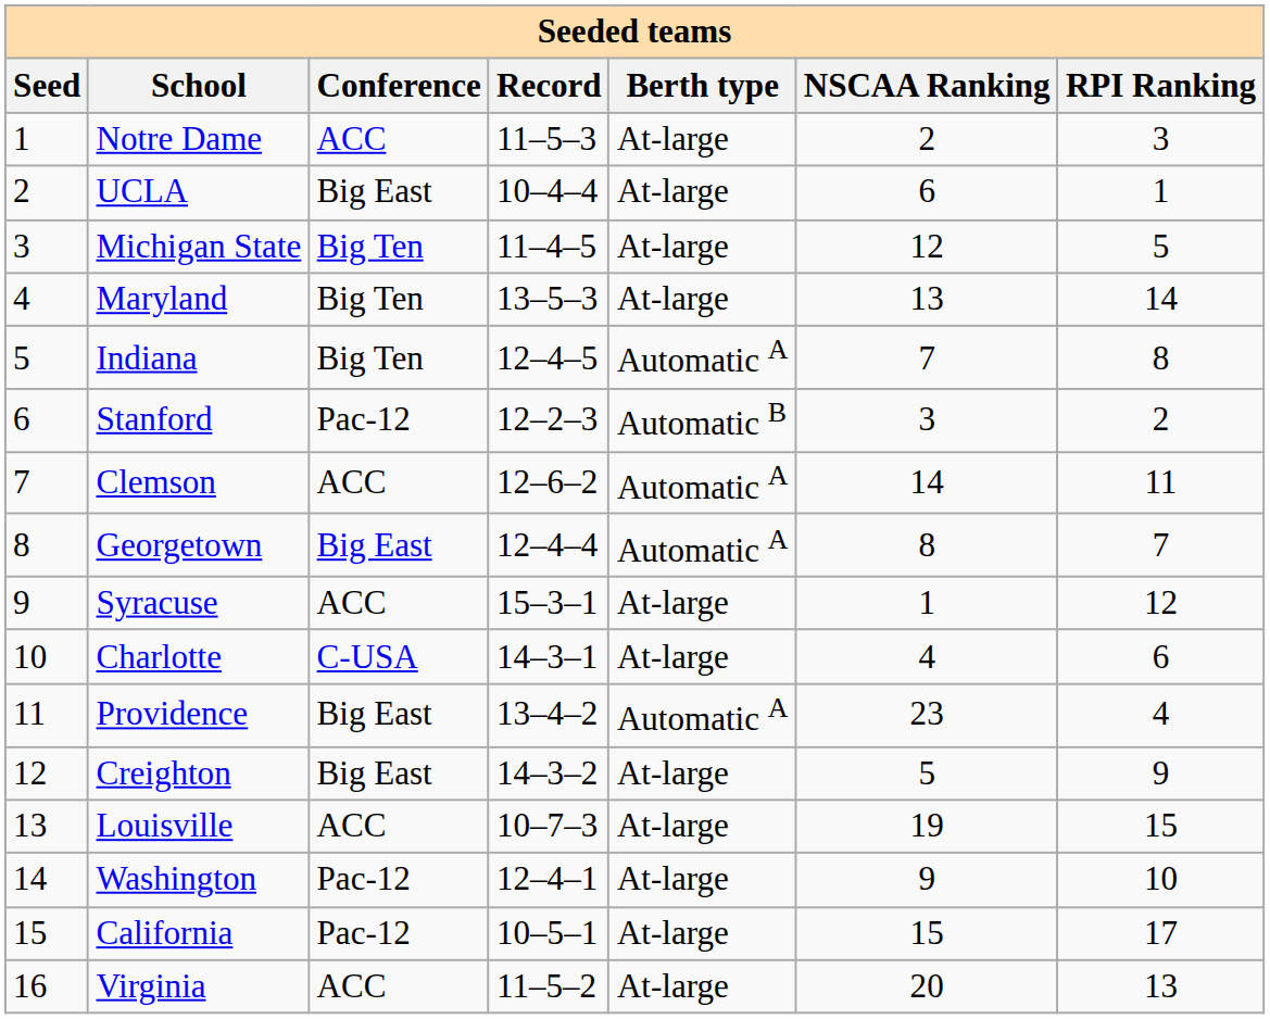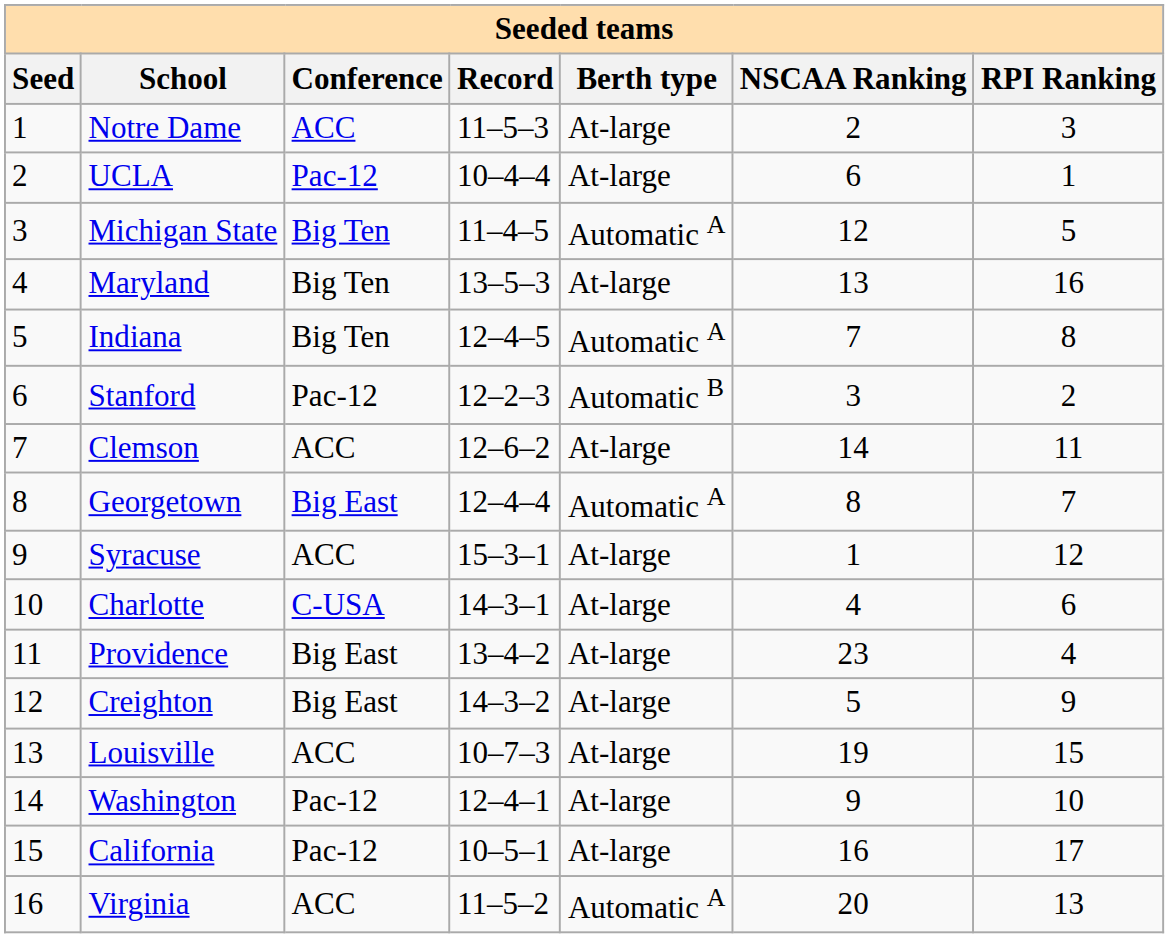UCLA | Conference: Big East -> Pac-12
Michigan State | Berth type: At-large -> Automatic A
Maryland | RPI Ranking: 14 -> 16
Clemson | Berth type: Automatic A -> At-large
Providence | Berth type: Automatic A -> At-large
California | NSCAA Ranking: 15 -> 16
Virginia | Berth type: At-large -> Automatic A
